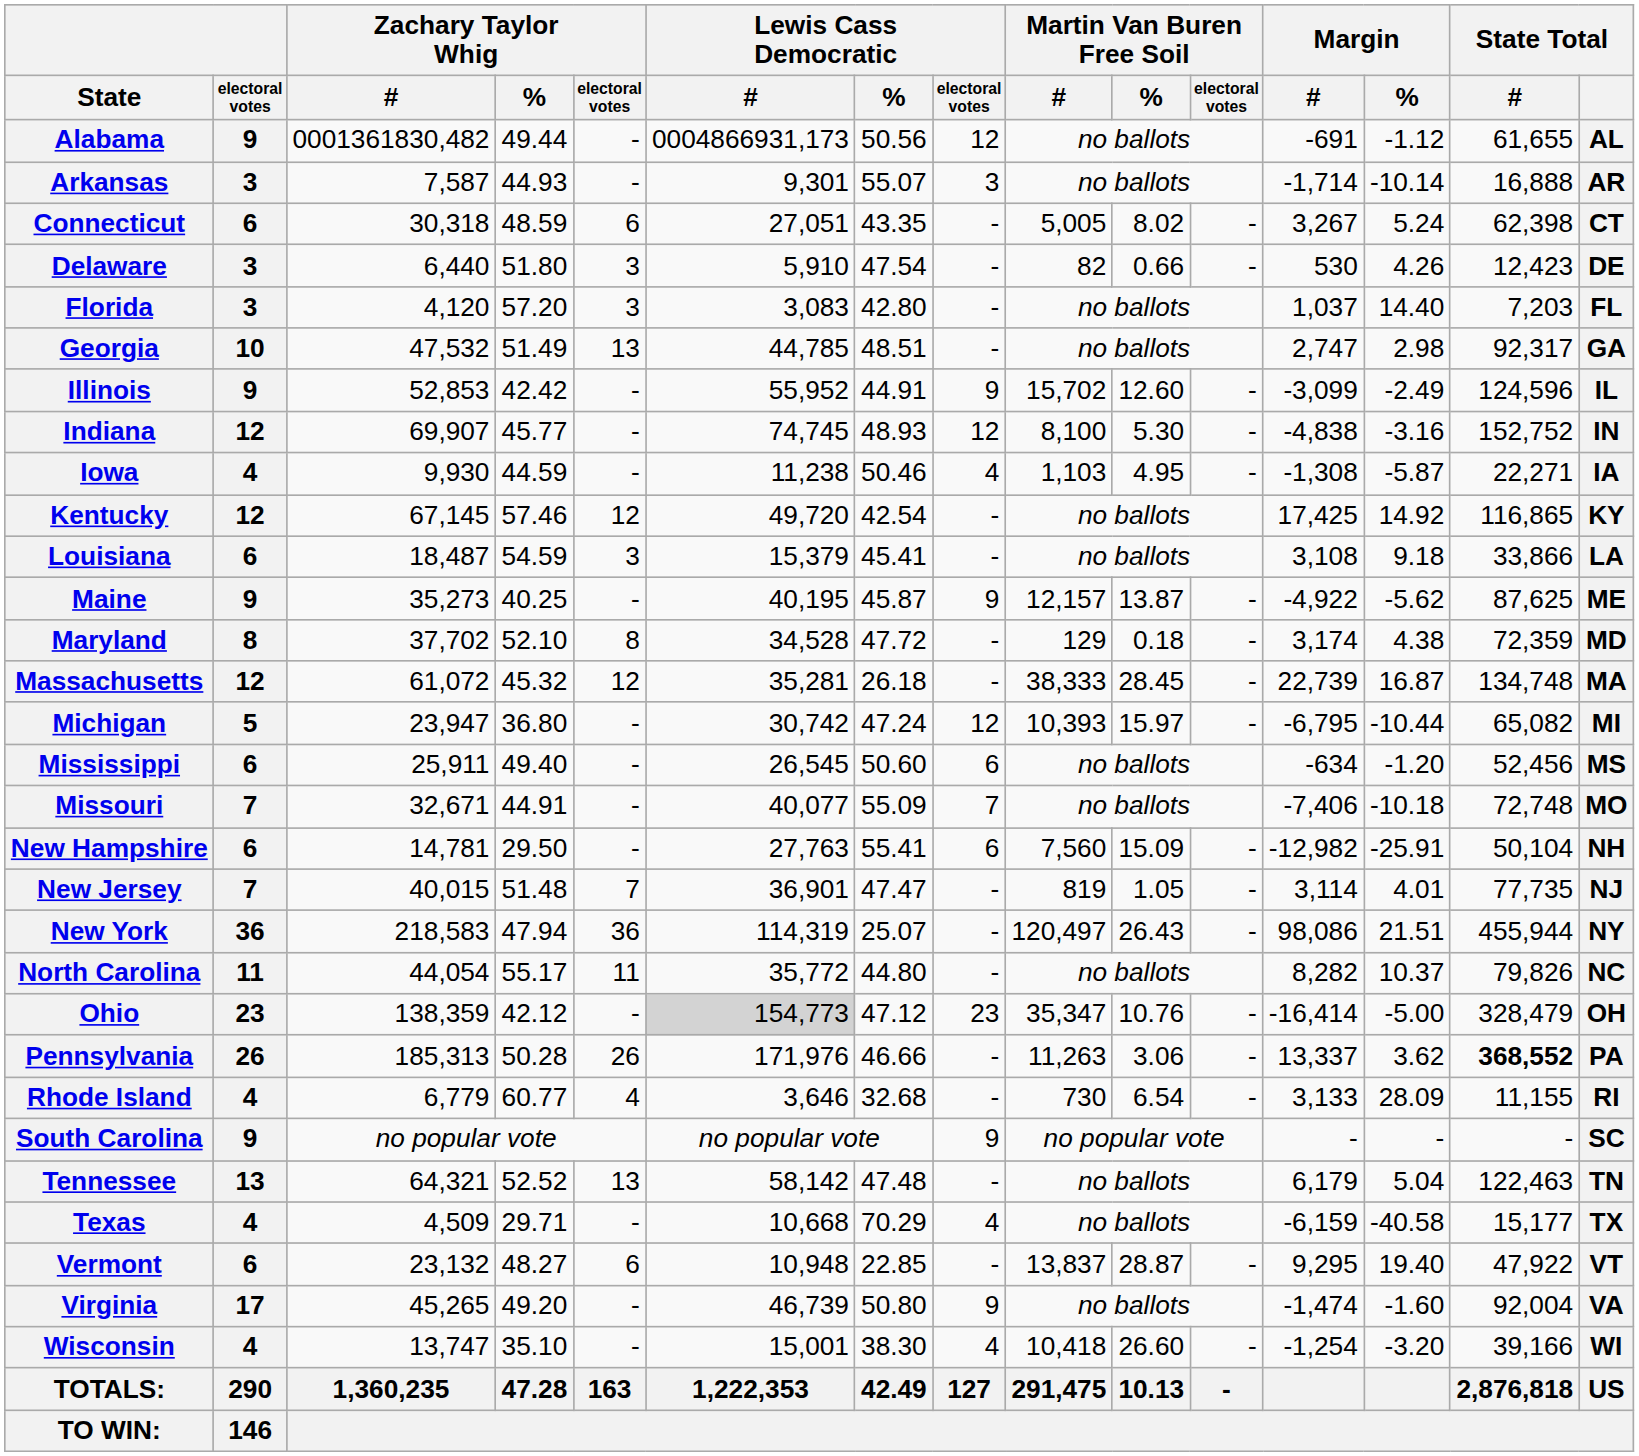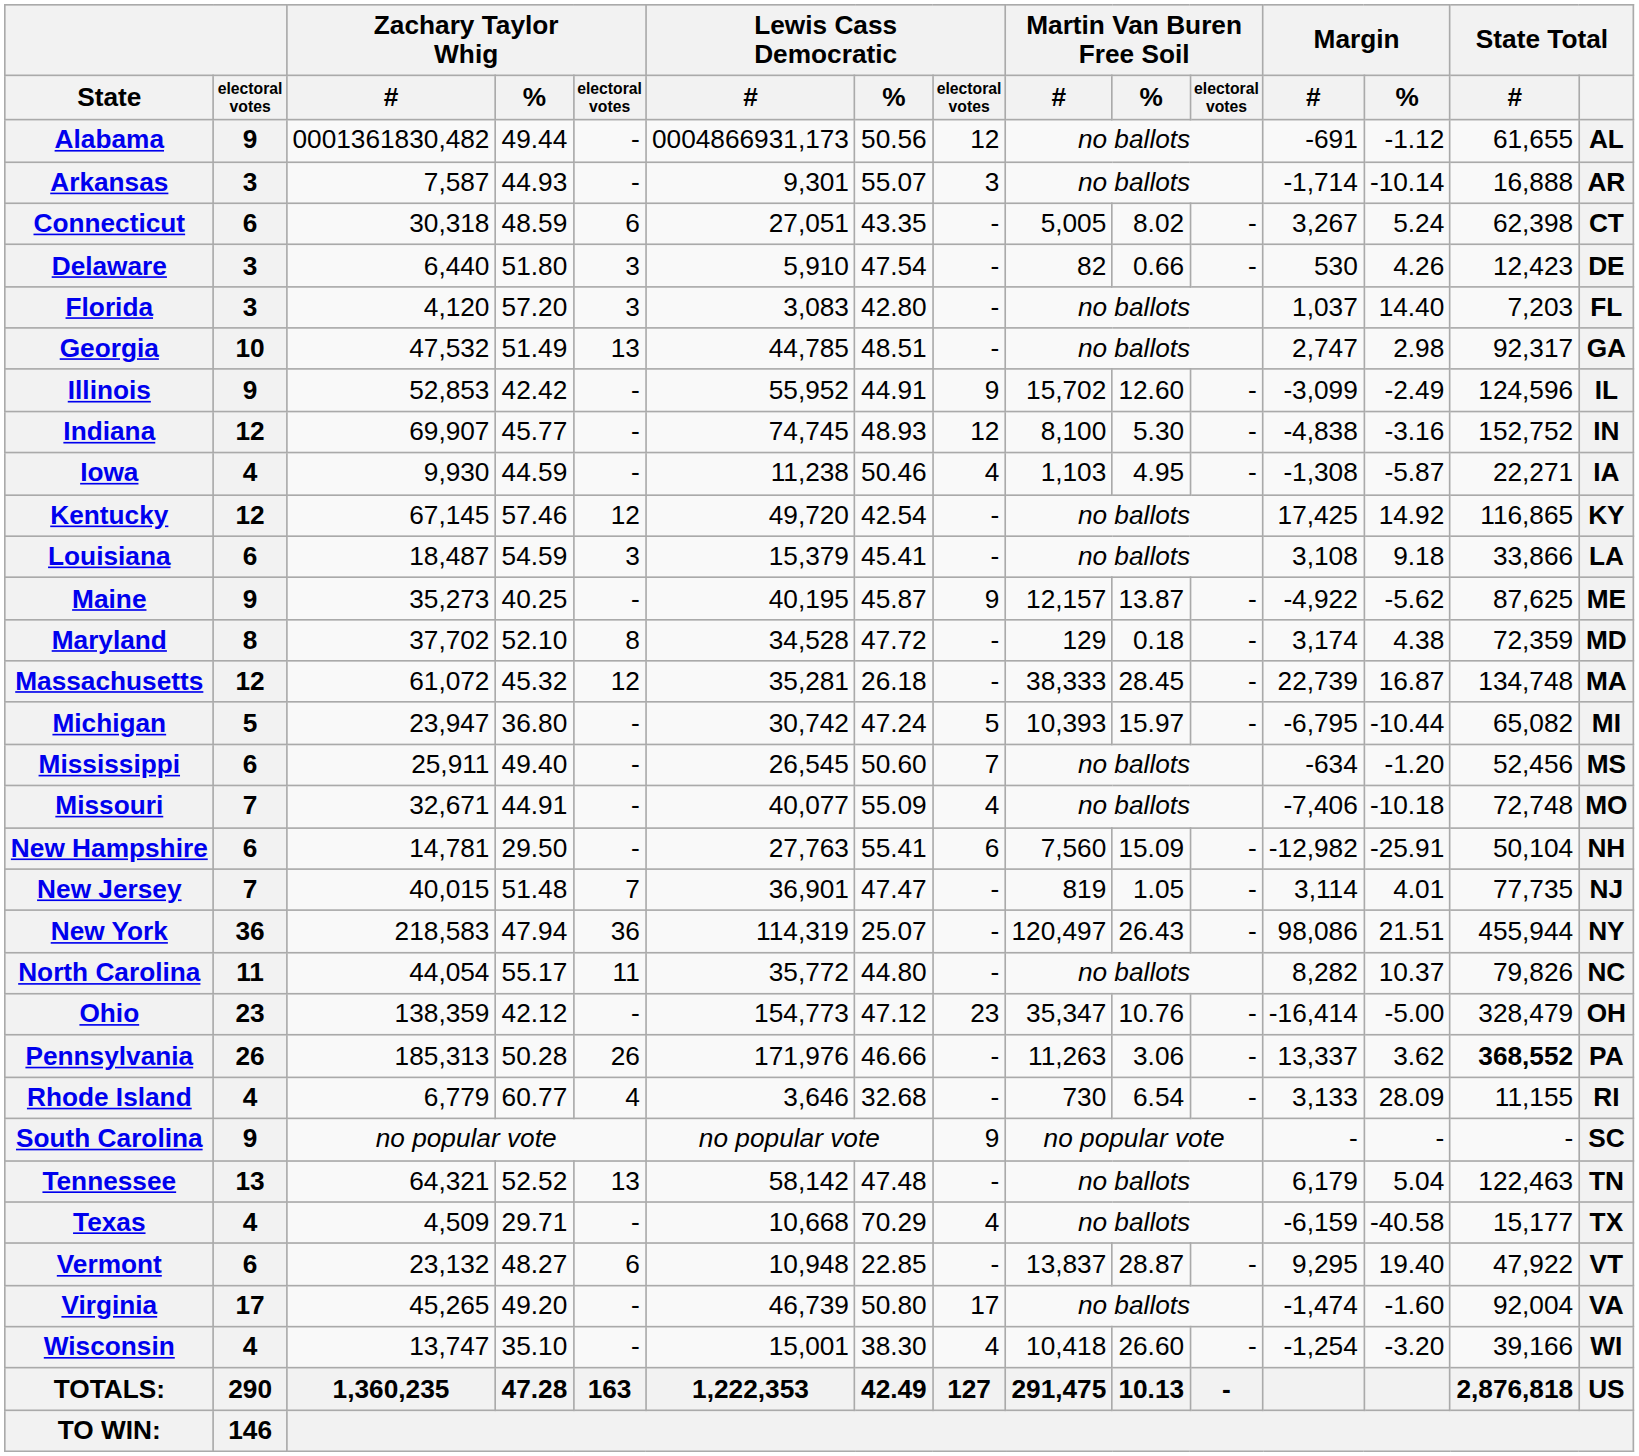Michigan | Lewis Cass Democratic / electoral votes: 12 -> 5
Mississippi | Lewis Cass Democratic / electoral votes: 6 -> 7
Missouri | Lewis Cass Democratic / electoral votes: 7 -> 4
Ohio | Lewis Cass Democratic / #: lightgrey background -> no background
Virginia | Lewis Cass Democratic / electoral votes: 9 -> 17
